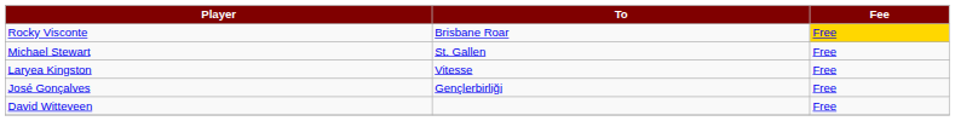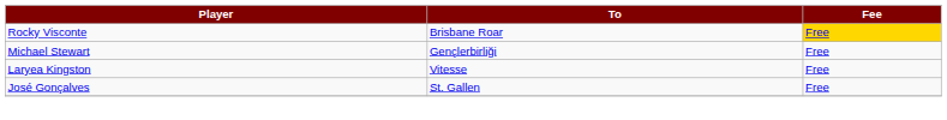Michael Stewart | To: St. Gallen -> Gençlerbirliği
José Gonçalves | To: Gençlerbirliği -> St. Gallen
- row: David Witteveen | Free
